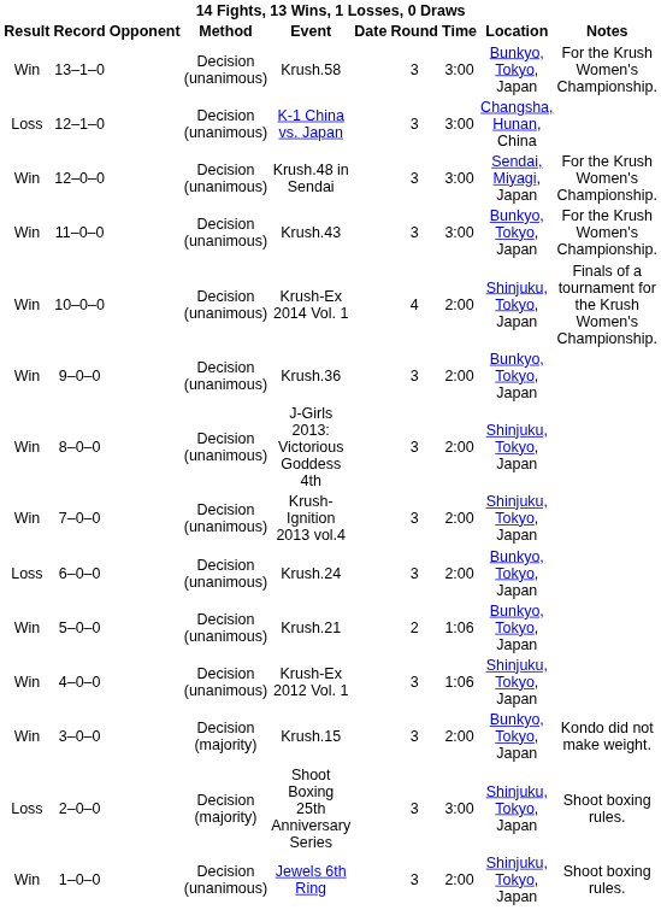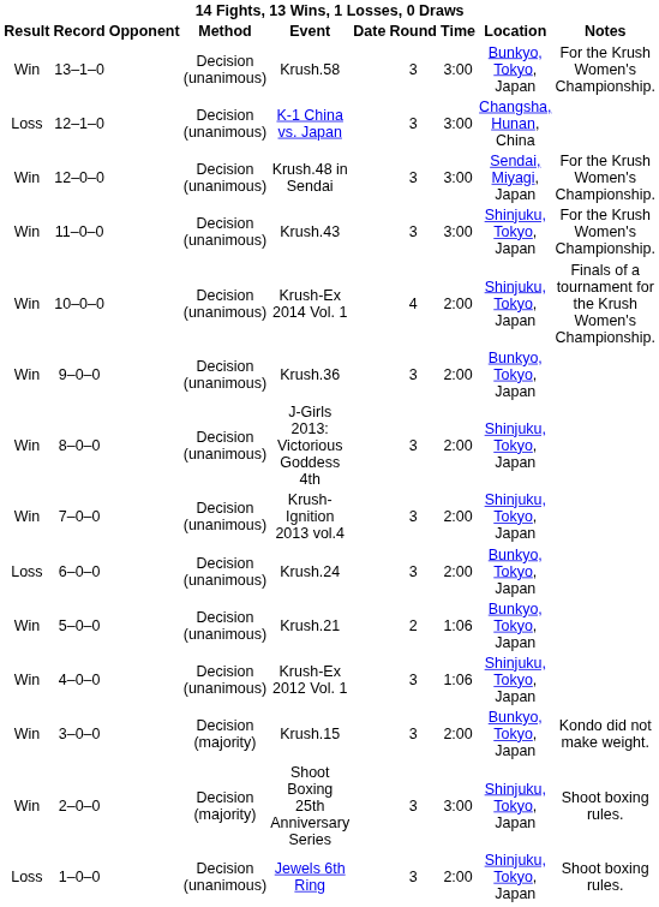11–0–0 | Location: Bunkyo, Tokyo, Japan -> Shinjuku, Tokyo, Japan
2–0–0 | Result: Loss -> Win
1–0–0 | Result: Win -> Loss
